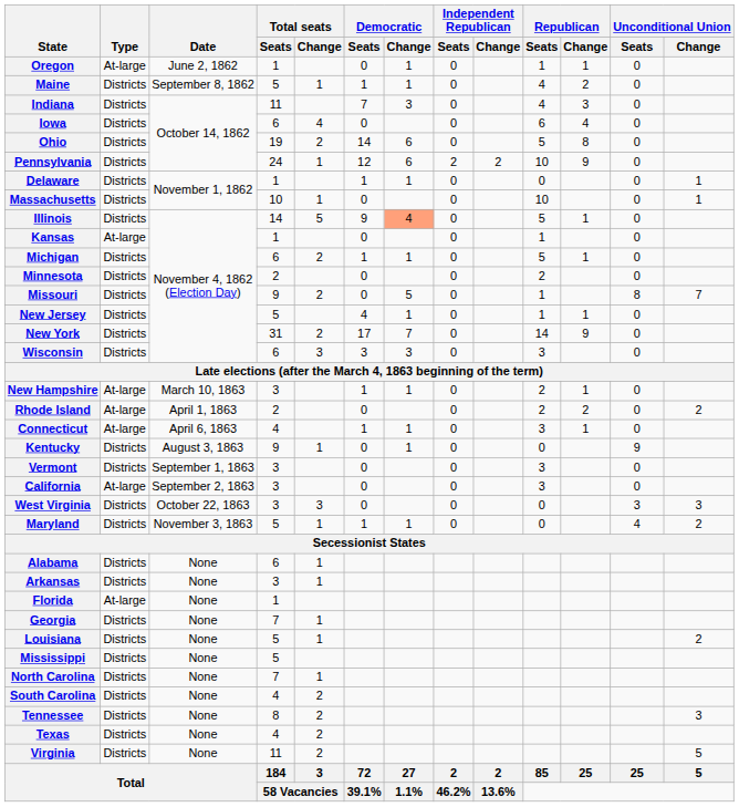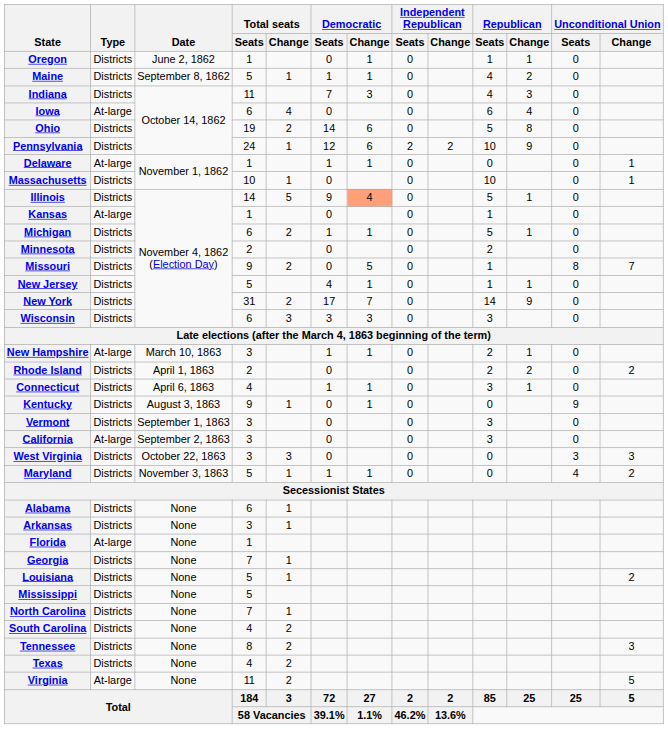Oregon | Type: At-large -> Districts
Iowa | Type: Districts -> At-large
Delaware | Type: Districts -> At-large
Rhode Island | Type: At-large -> Districts
Connecticut | Type: At-large -> Districts
Virginia | Type: Districts -> At-large
